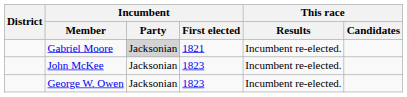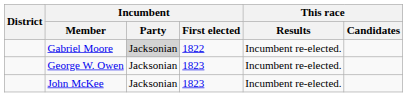Gabriel Moore | Incumbent / First elected: 1821 -> 1822
rows swapped: John McKee <-> George W. Owen
